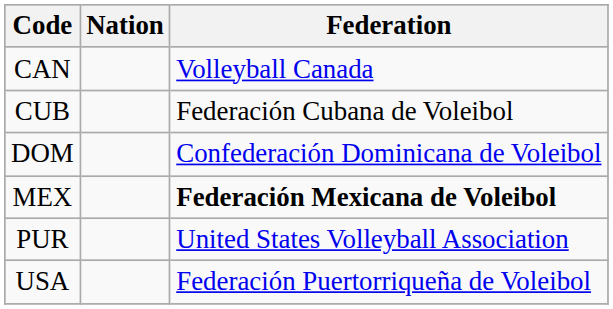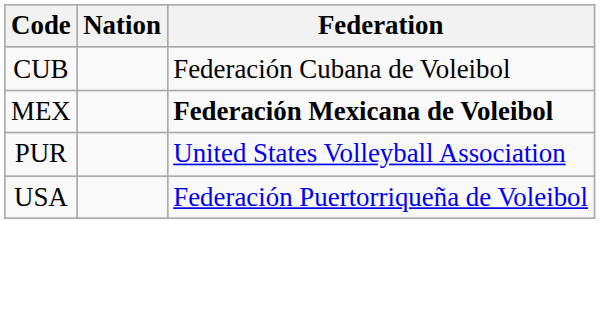- row: CAN | Volleyball Canada
- row: DOM | Confederación Dominicana de Voleibol
